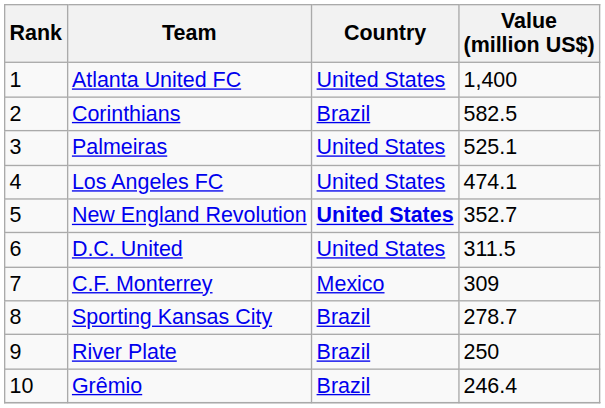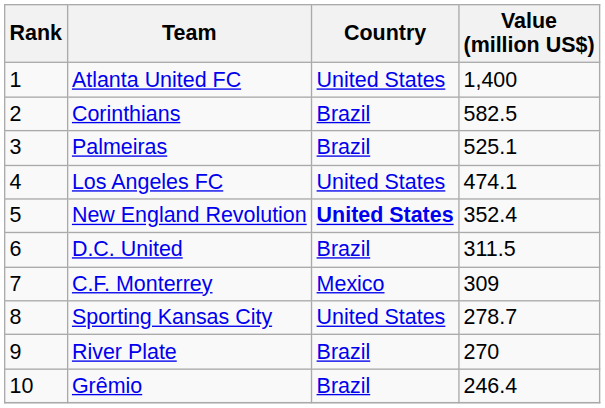Palmeiras | Country: United States -> Brazil
New England Revolution | Value (million US$): 352.7 -> 352.4
D.C. United | Country: United States -> Brazil
Sporting Kansas City | Country: Brazil -> United States
River Plate | Value (million US$): 250 -> 270
